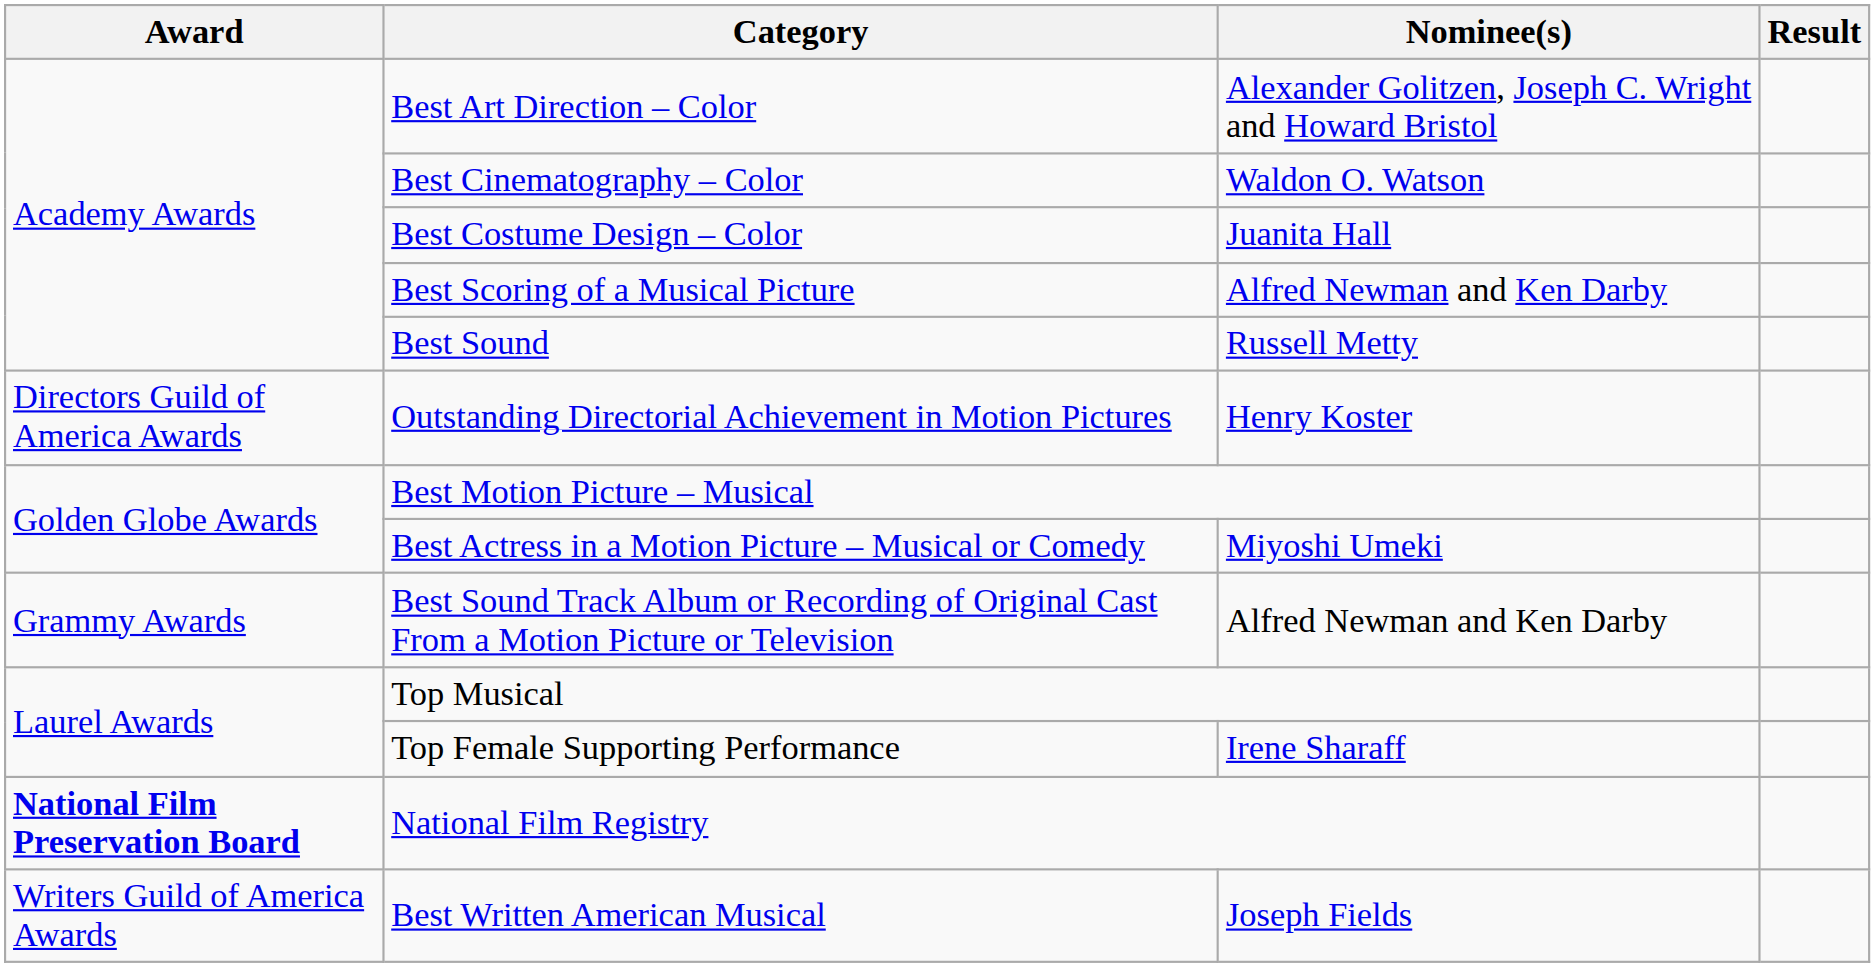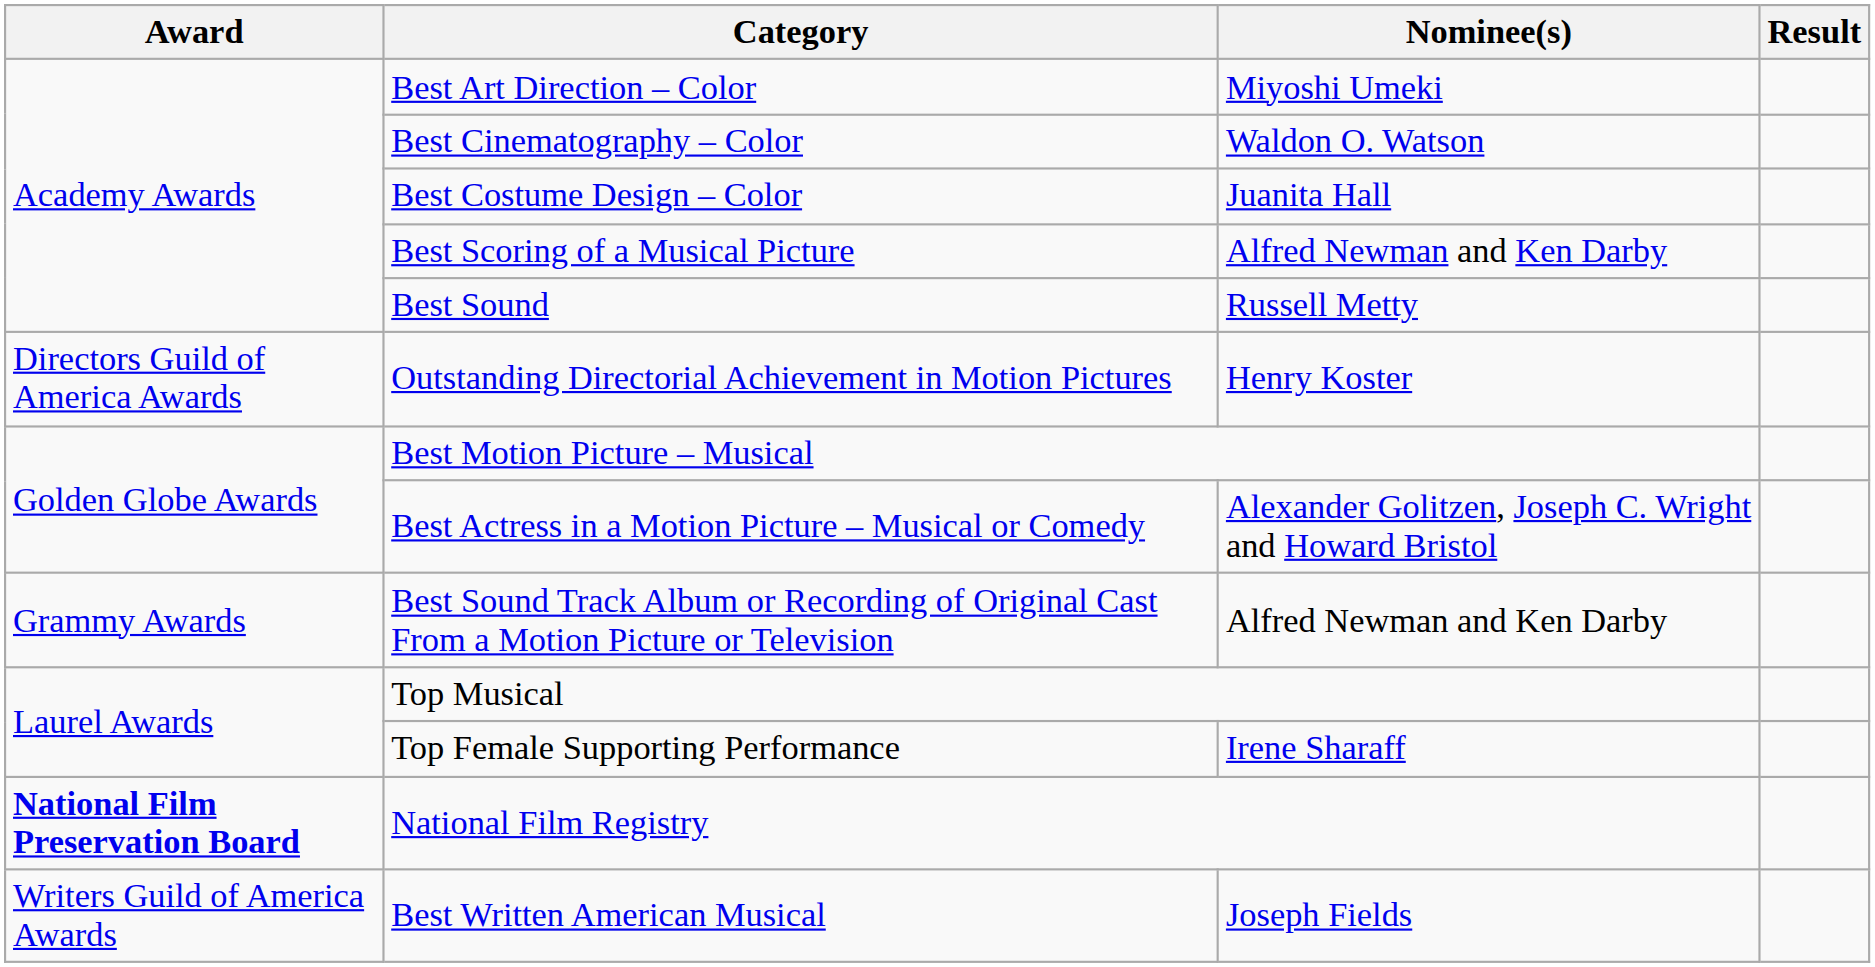Best Art Direction – Color | Nominee(s): Alexander Golitzen, Joseph C. Wright and Howard Bristol -> Miyoshi Umeki
Best Actress in a Motion Picture – Musical or Comedy | Nominee(s): Miyoshi Umeki -> Alexander Golitzen, Joseph C. Wright and Howard Bristol
